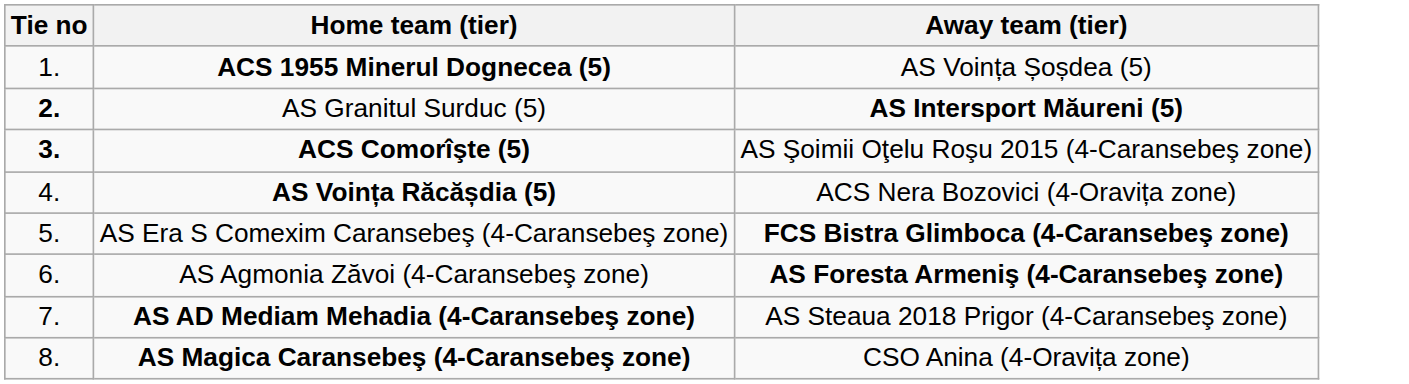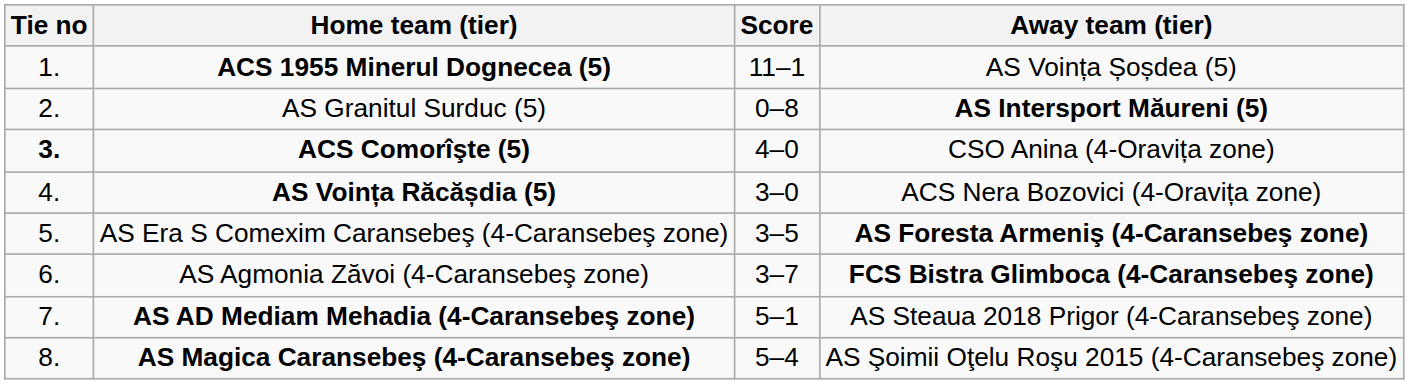+ column: Score | 11–1 | 0–8 | 4–0 | 3–0 | 3–5 | 3–7 | 5–1 | 5–4
AS Granitul Surduc (5) | Tie no: bold -> normal
ACS Comorîşte (5) | Away team (tier): AS Şoimii Oţelu Roşu 2015 (4-Caransebeş zone) -> CSO Anina (4-Oravița zone)
AS Era S Comexim Caransebeş (4-Caransebeş zone) | Away team (tier): FCS Bistra Glimboca (4-Caransebeş zone) -> AS Foresta Armeniş (4-Caransebeş zone)
AS Agmonia Zăvoi (4-Caransebeş zone) | Away team (tier): AS Foresta Armeniş (4-Caransebeş zone) -> FCS Bistra Glimboca (4-Caransebeş zone)
AS Magica Caransebeş (4-Caransebeş zone) | Away team (tier): CSO Anina (4-Oravița zone) -> AS Şoimii Oţelu Roşu 2015 (4-Caransebeş zone)
